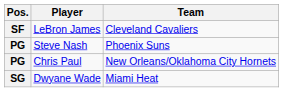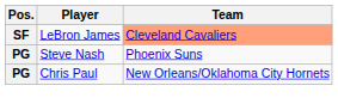LeBron James | Team: no background -> lightsalmon background
- row: SG | Dwyane Wade | Miami Heat
